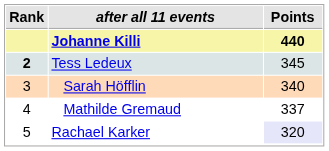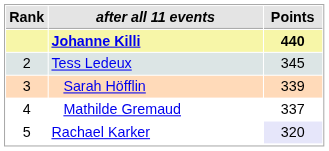Tess Ledeux | Rank: bold -> normal
Sarah Höfflin | Points: 340 -> 339
